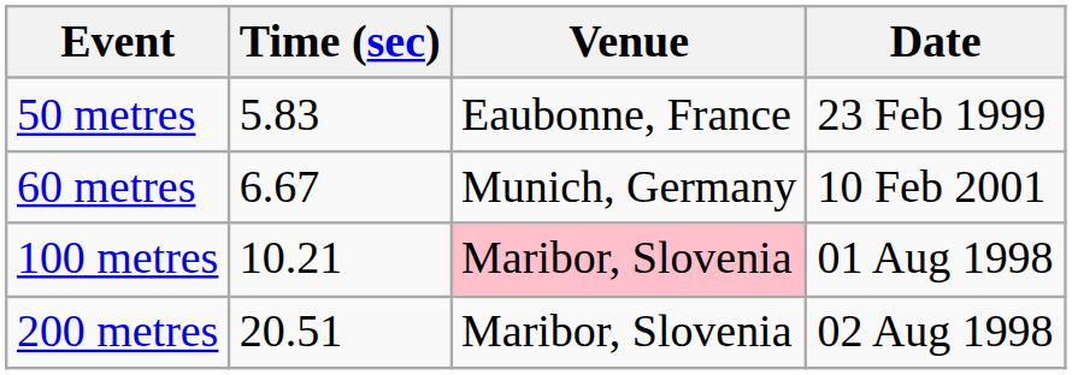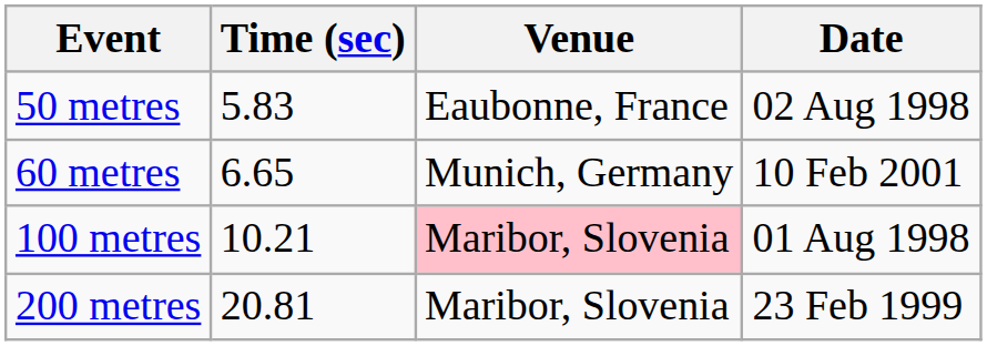50 metres | Date: 23 Feb 1999 -> 02 Aug 1998
60 metres | Time (sec): 6.67 -> 6.65
200 metres | Time (sec): 20.51 -> 20.81
200 metres | Date: 02 Aug 1998 -> 23 Feb 1999
